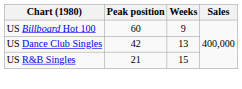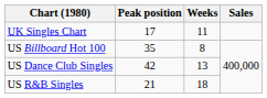+ row: UK Singles Chart | 17 | 11
US Billboard Hot 100 | Peak position: 60 -> 35
US Billboard Hot 100 | Weeks: 9 -> 8
US R&B Singles | Weeks: 15 -> 18
